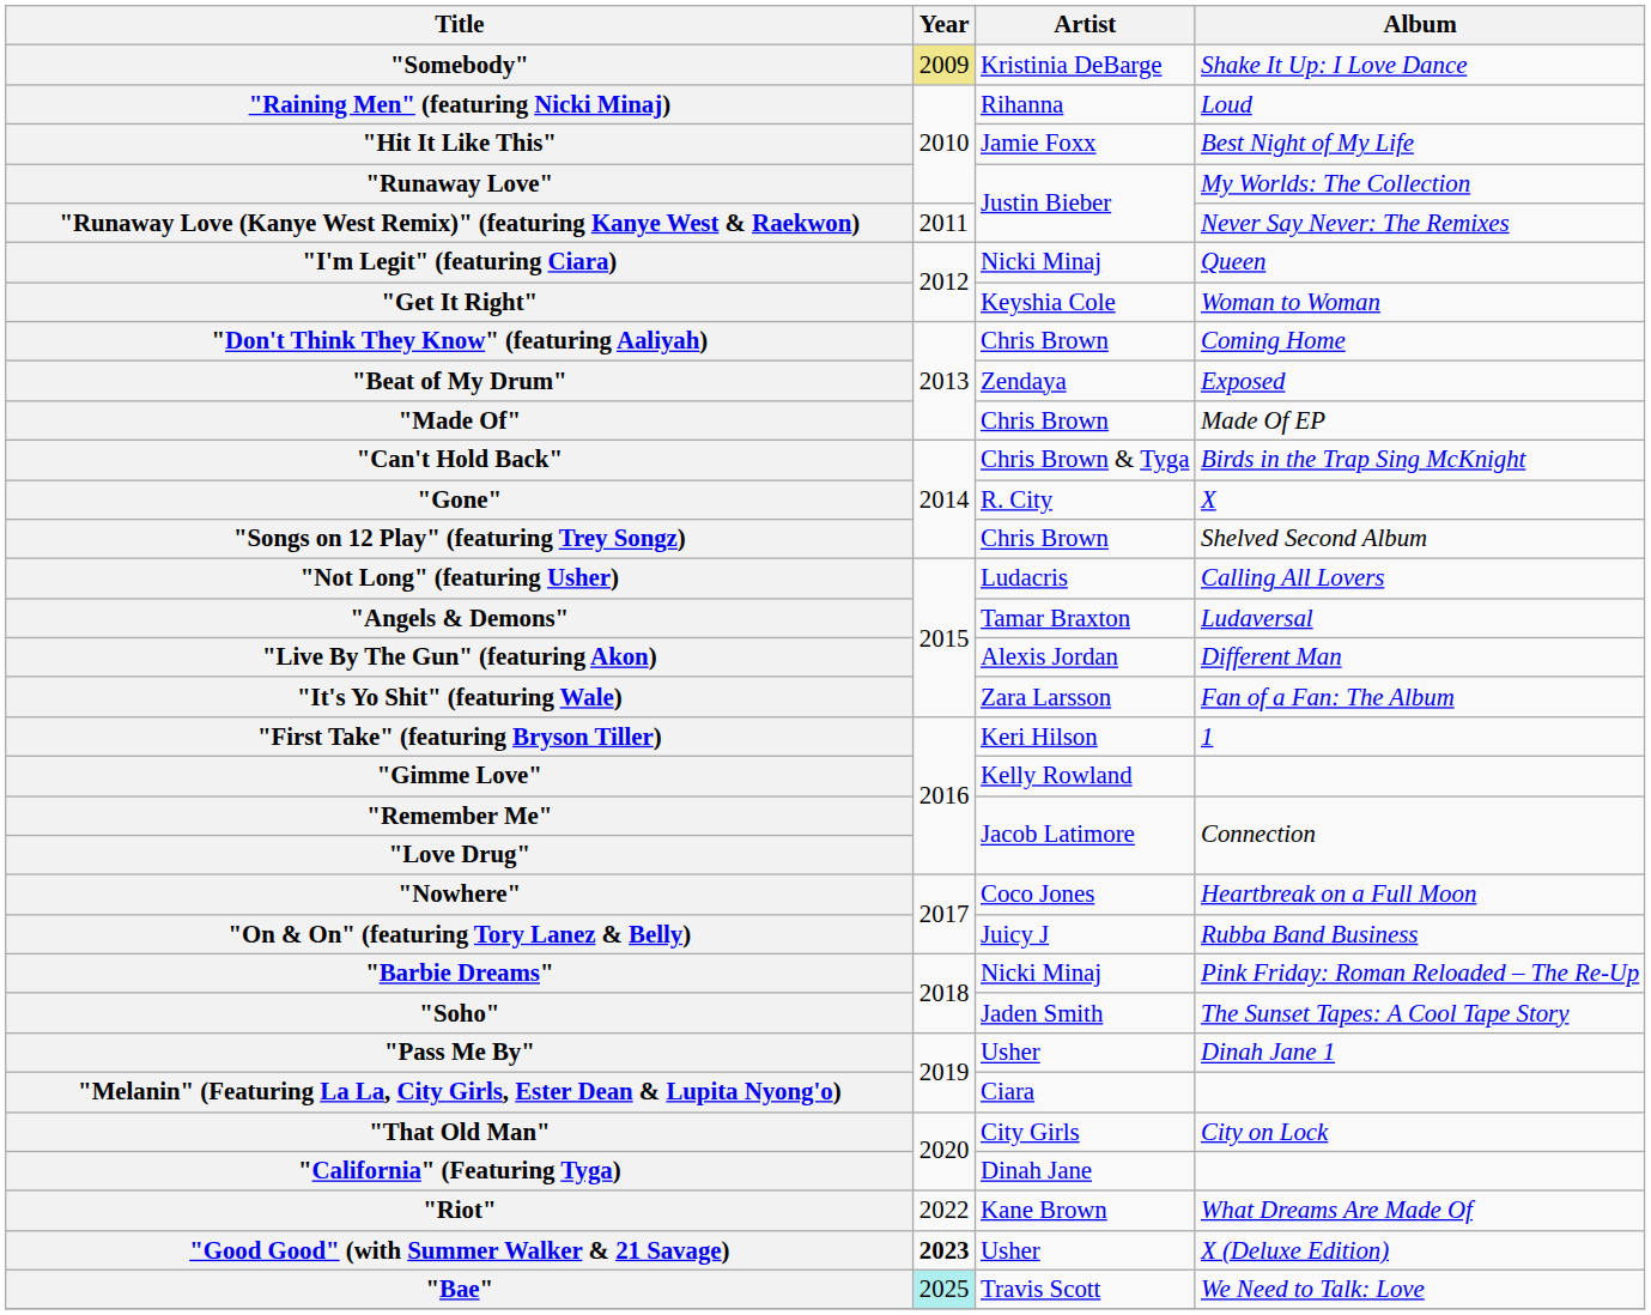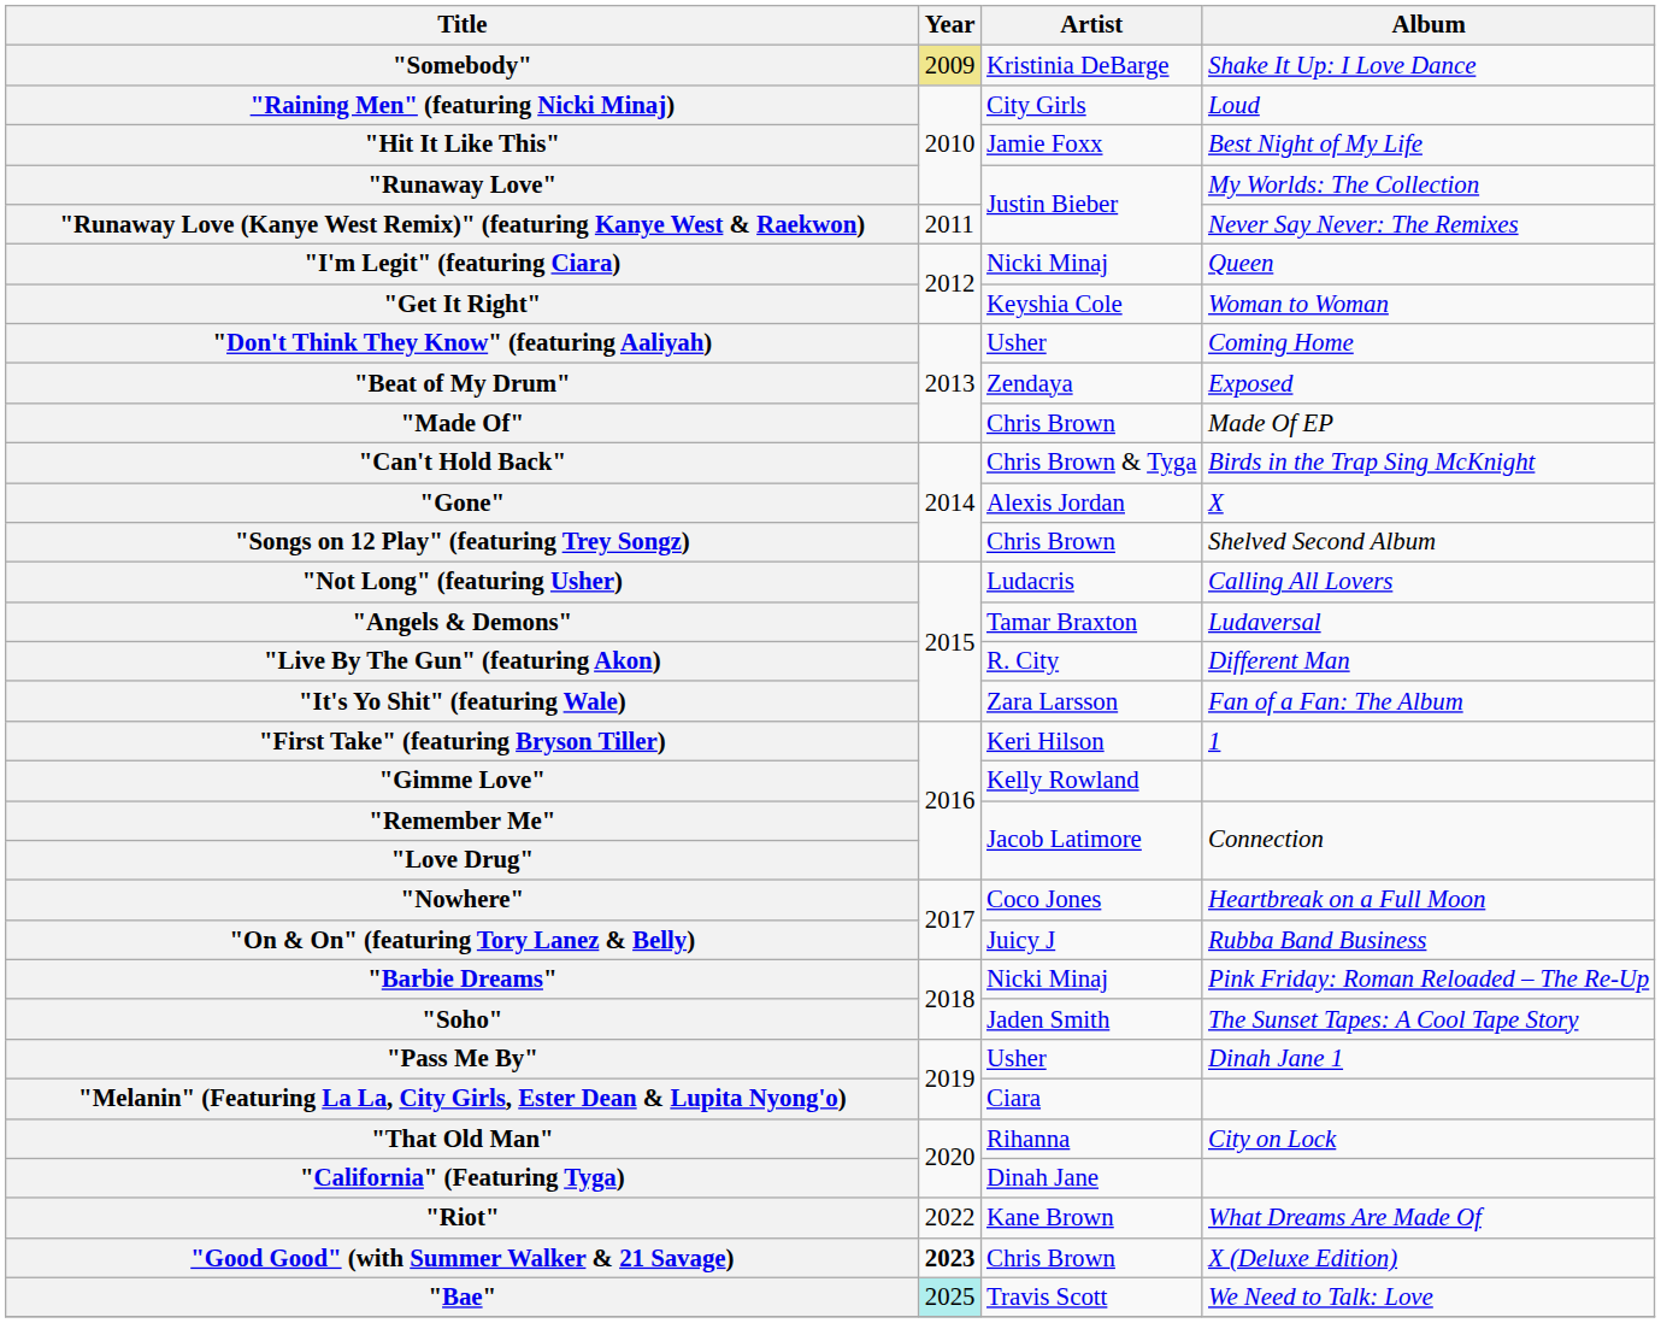"Raining Men" (featuring Nicki Minaj) | Artist: Rihanna -> City Girls
"Don't Think They Know" (featuring Aaliyah) | Artist: Chris Brown -> Usher
"Gone" | Artist: R. City -> Alexis Jordan
"Live By The Gun" (featuring Akon) | Artist: Alexis Jordan -> R. City
"That Old Man" | Artist: City Girls -> Rihanna
"Good Good" (with Summer Walker & 21 Savage) | Artist: Usher -> Chris Brown
